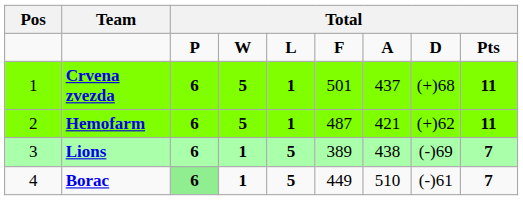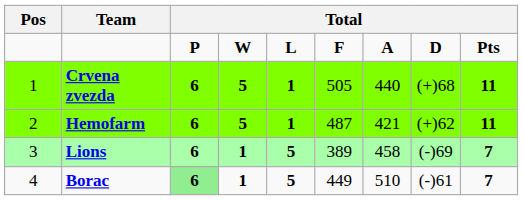Crvena zvezda | column 6: 501 -> 505
Crvena zvezda | column 7: 437 -> 440
Lions | column 7: 438 -> 458
